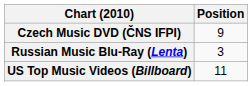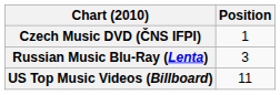Czech Music DVD (ČNS IFPI) | Position: 9 -> 1
